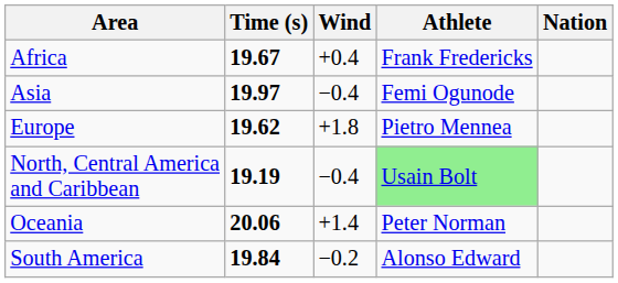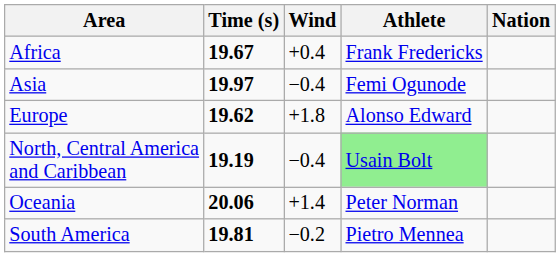Europe | Athlete: Pietro Mennea -> Alonso Edward
South America | Time (s): 19.84 -> 19.81
South America | Athlete: Alonso Edward -> Pietro Mennea
